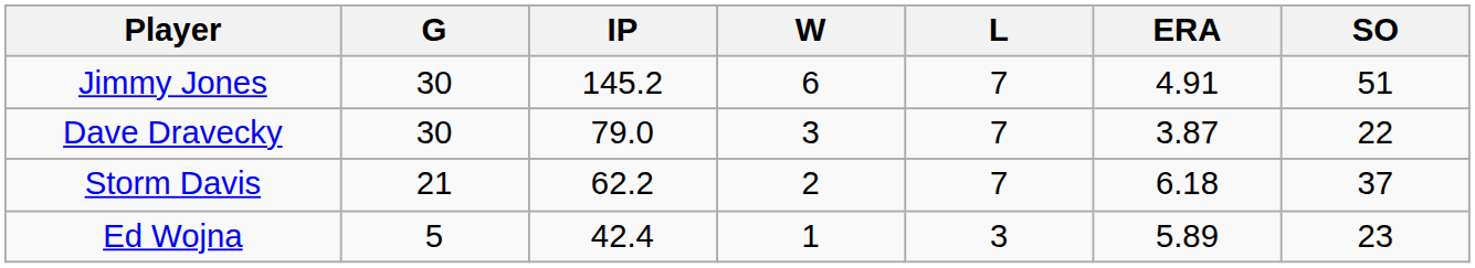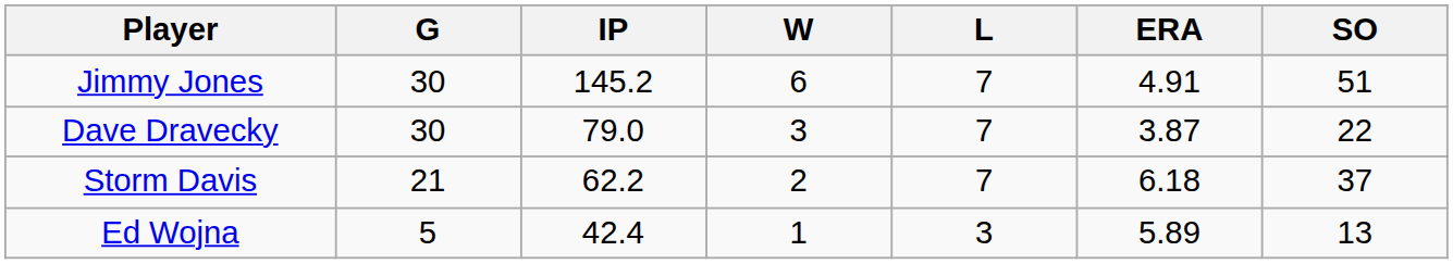Ed Wojna | SO: 23 -> 13
